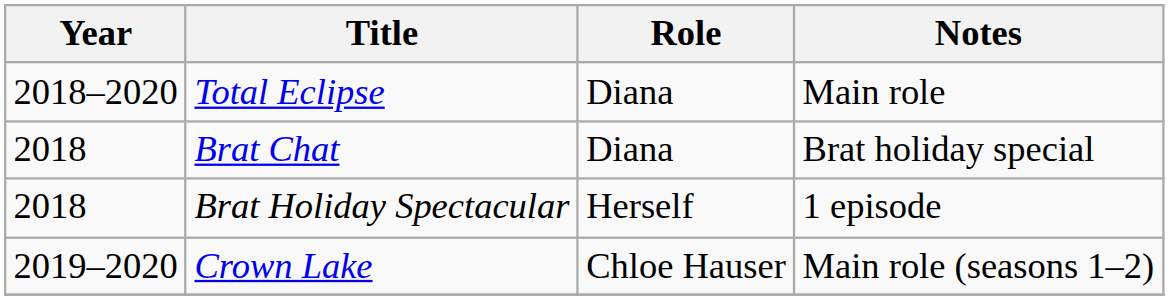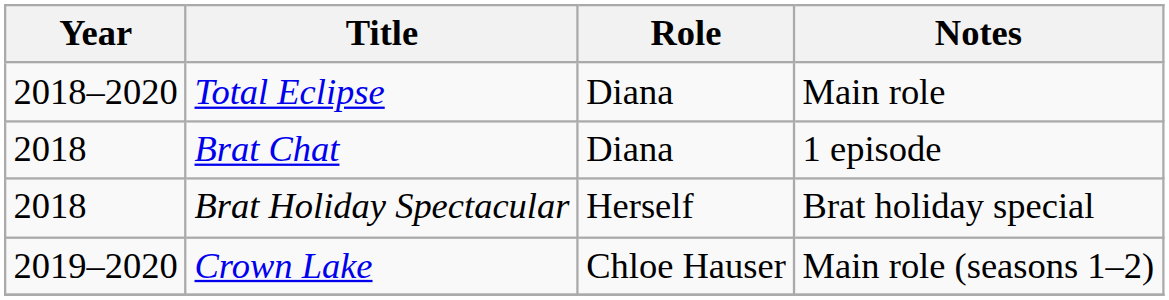Brat Chat | Notes: Brat holiday special -> 1 episode
Brat Holiday Spectacular | Notes: 1 episode -> Brat holiday special
